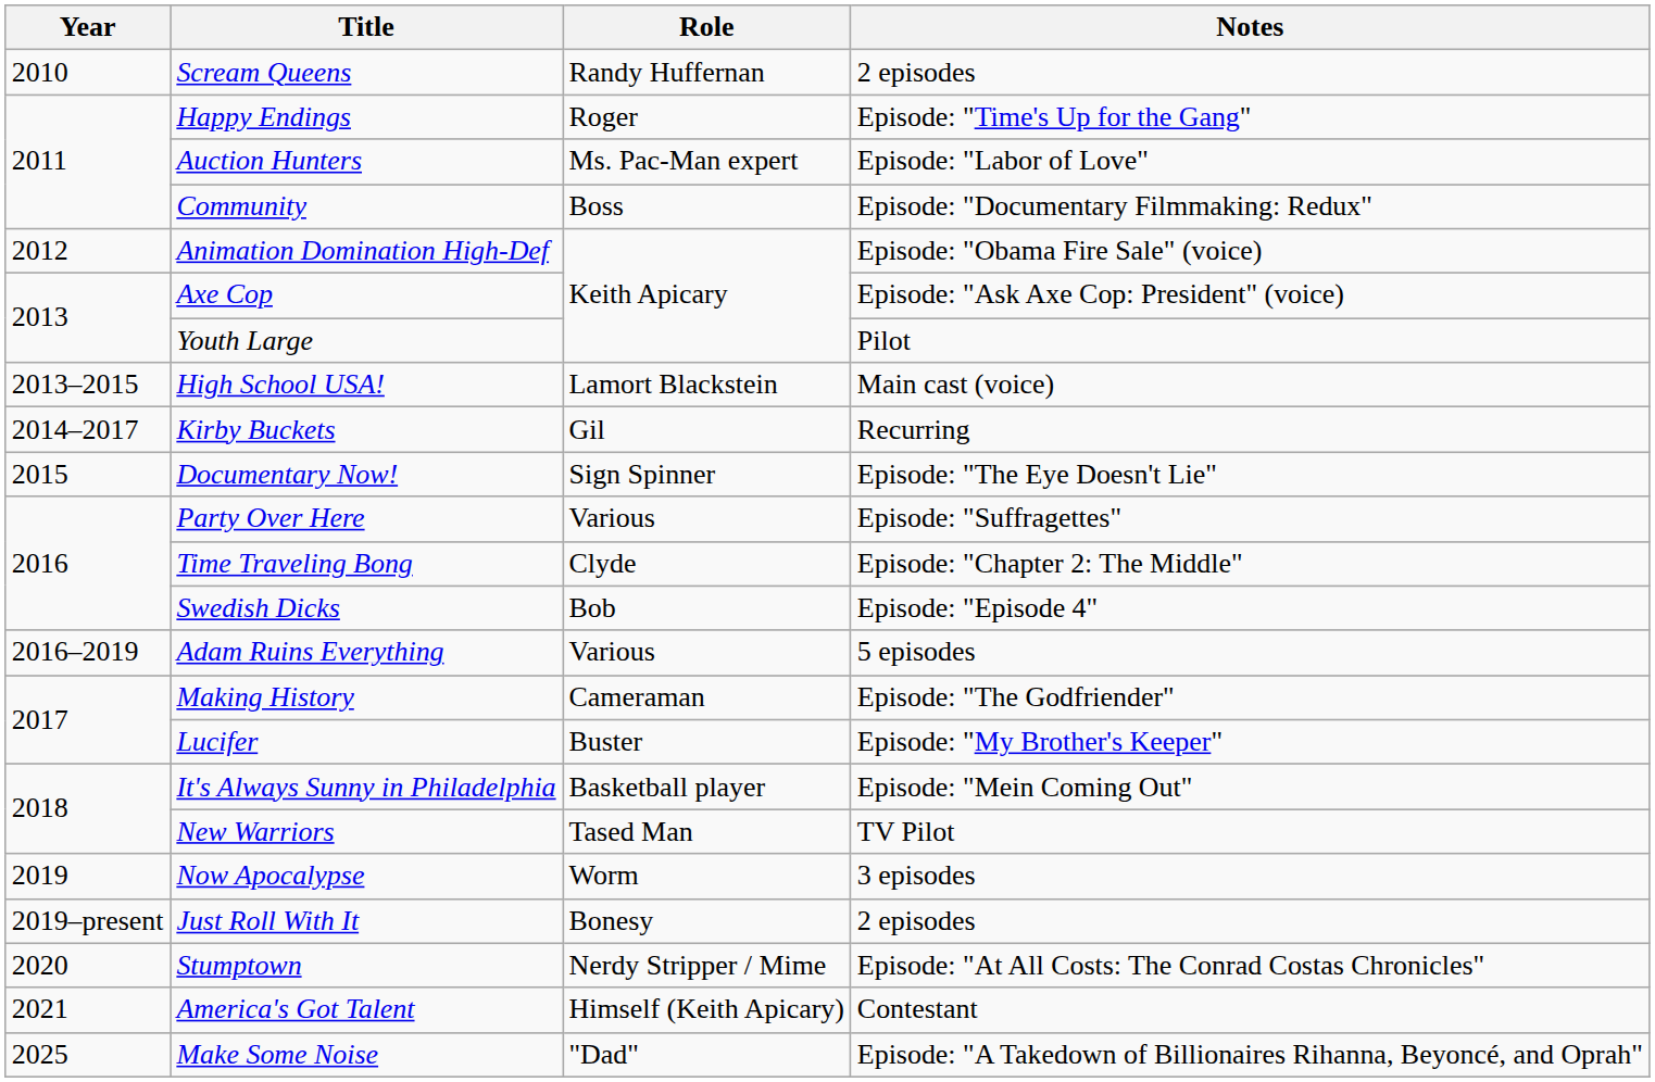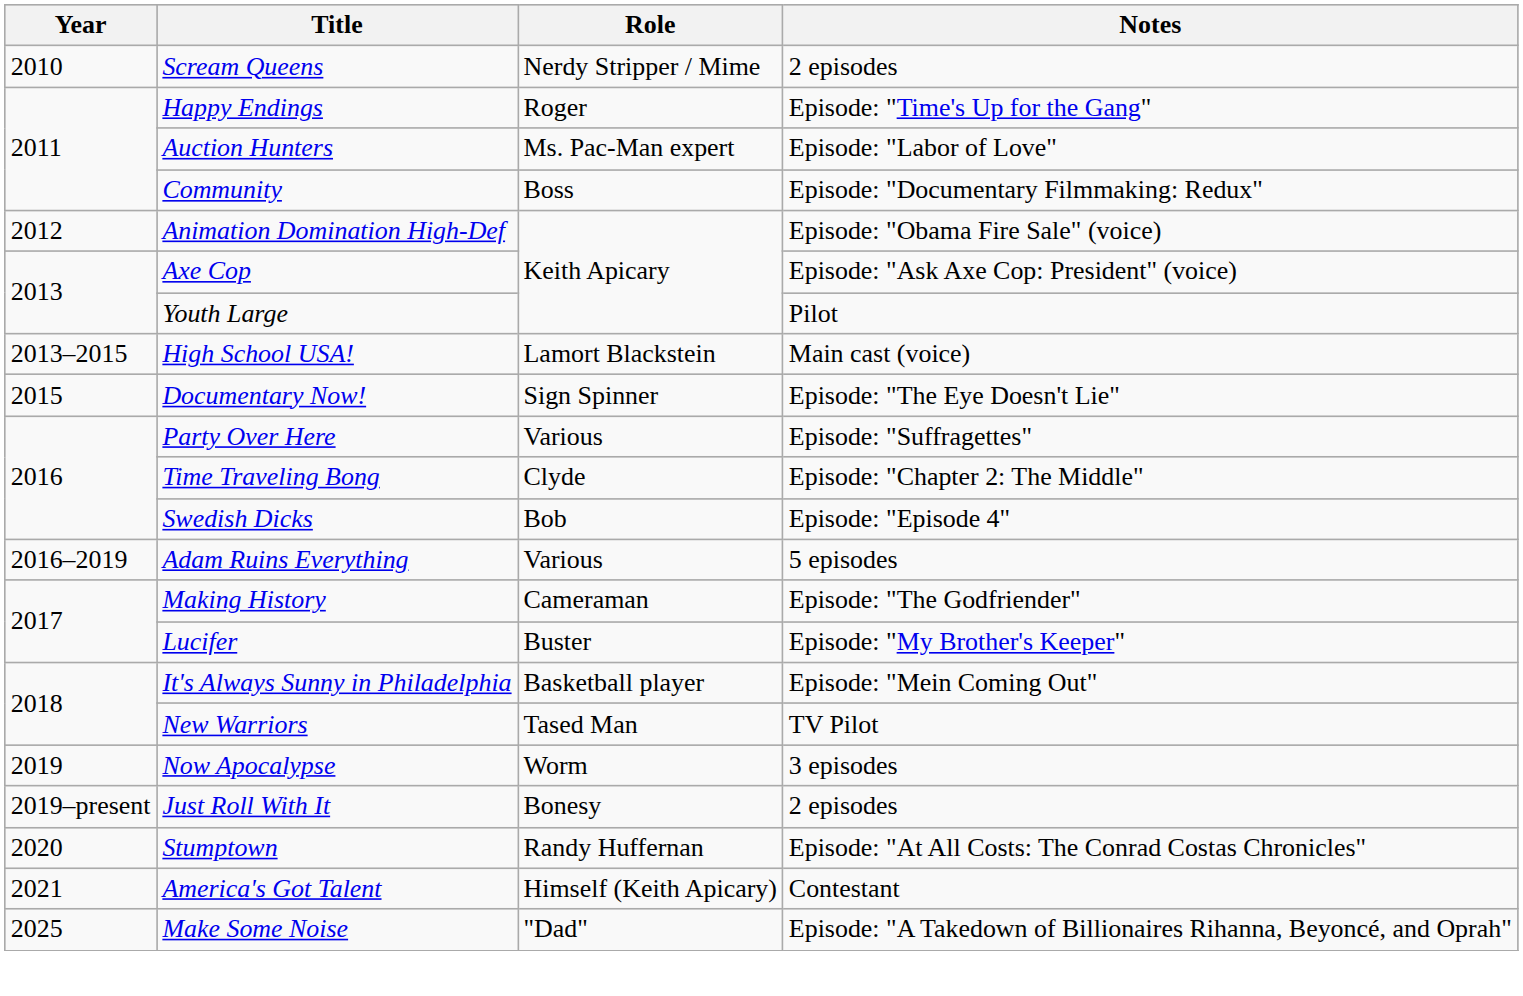Scream Queens | Role: Randy Huffernan -> Nerdy Stripper / Mime
- row: 2014–2017 | Kirby Buckets | Gil | Recurring
Stumptown | Role: Nerdy Stripper / Mime -> Randy Huffernan
